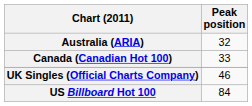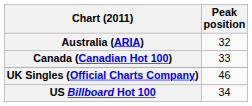US Billboard Hot 100 | Peak position: 84 -> 34
